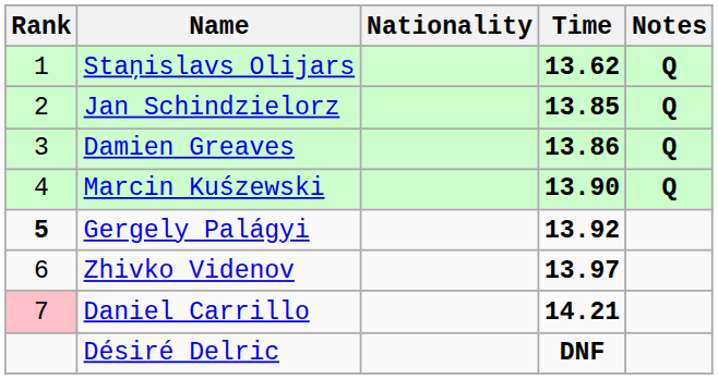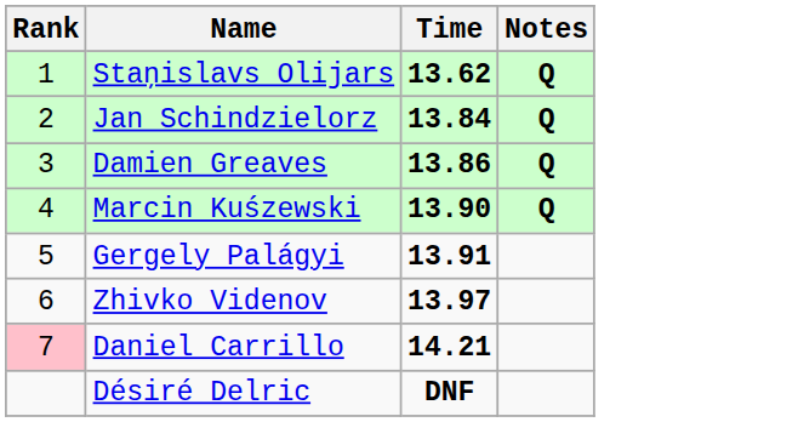- column: Nationality
Jan Schindzielorz | Time: 13.85 -> 13.84
Gergely Palágyi | Rank: bold -> normal
Gergely Palágyi | Time: 13.92 -> 13.91
